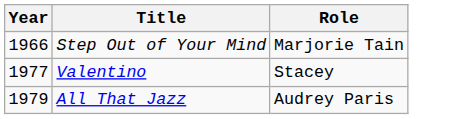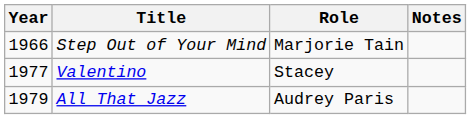+ column: Notes
